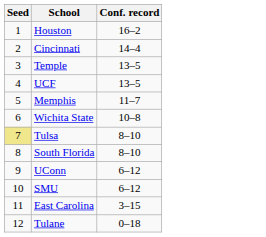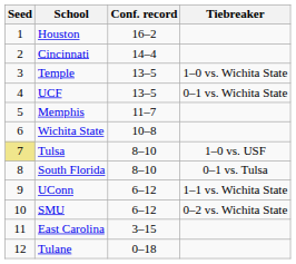+ column: Tiebreaker | 1–0 vs. Wichita State | 0–1 vs. Wichita State | 1–0 vs. USF | 0–1 vs. Tulsa | 1–1 vs. Wichita State | 0–2 vs. Wichita State
